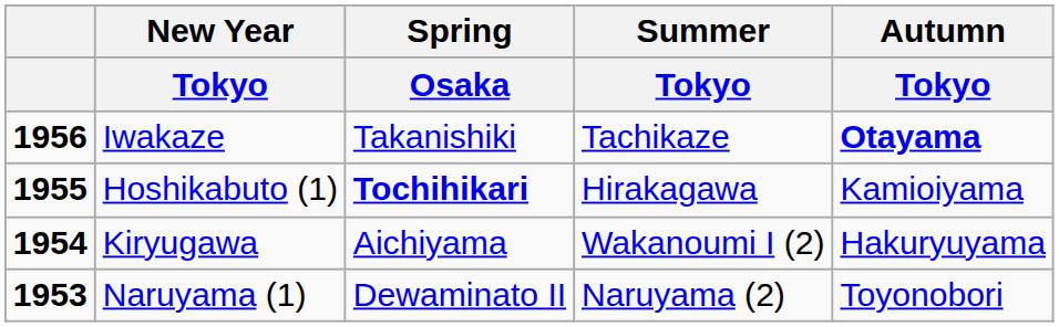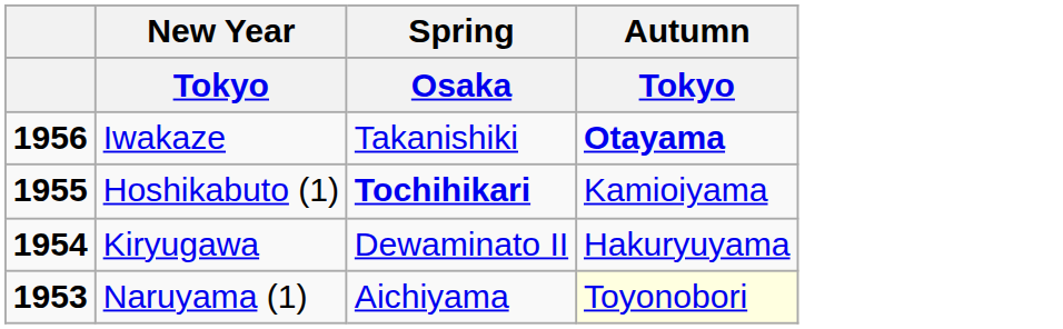- column: Summer | Tokyo | Tachikaze | Hirakagawa | Wakanoumi I (2) | Naruyama (2)
Kiryugawa | Spring / Osaka: Aichiyama -> Dewaminato II
Naruyama (1) | Spring / Osaka: Dewaminato II -> Aichiyama
Naruyama (1) | Autumn / Tokyo: no background -> lightyellow background
